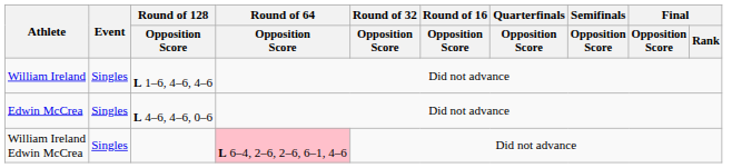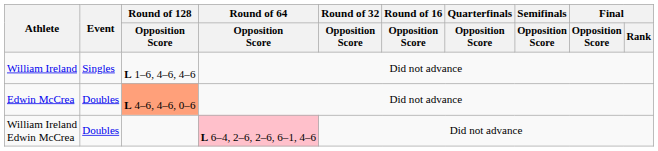Edwin McCrea | Event: Singles -> Doubles
Edwin McCrea | Round of 128 / Opposition Score: no background -> lightsalmon background
William Ireland Edwin McCrea | Event: Singles -> Doubles
